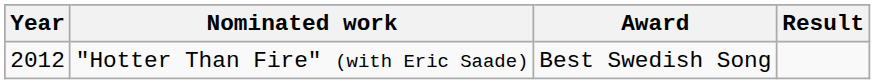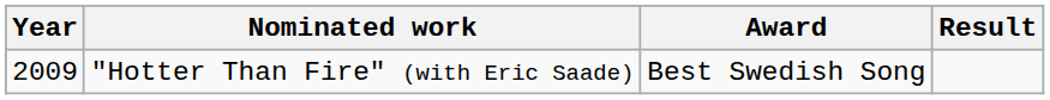"Hotter Than Fire" (with Eric Saade) | Year: 2012 -> 2009
